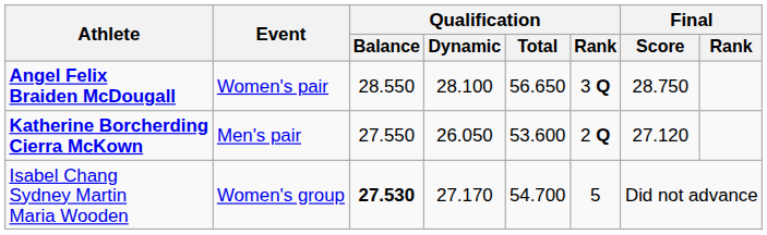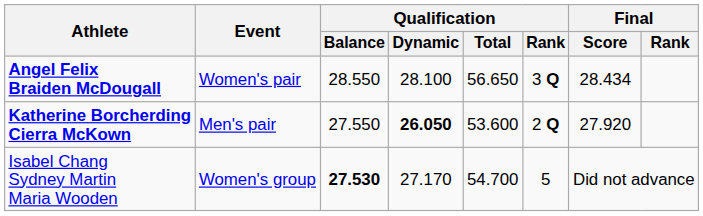Angel Felix Braiden McDougall | Final / Score: 28.750 -> 28.434
Katherine Borcherding Cierra McKown | Qualification / Dynamic: normal -> bold
Katherine Borcherding Cierra McKown | Final / Score: 27.120 -> 27.920
